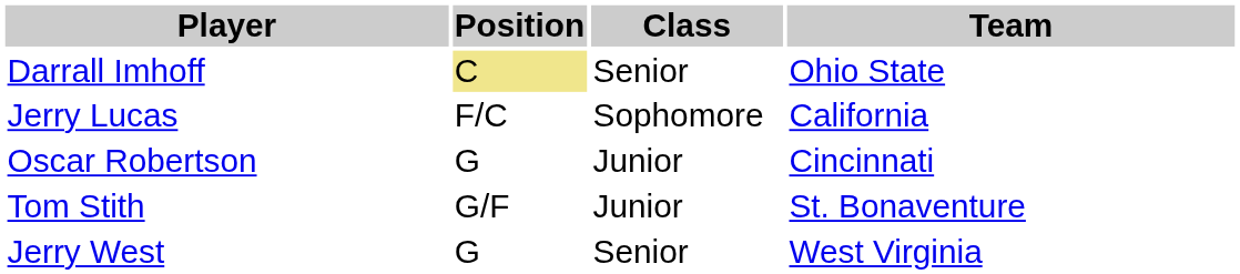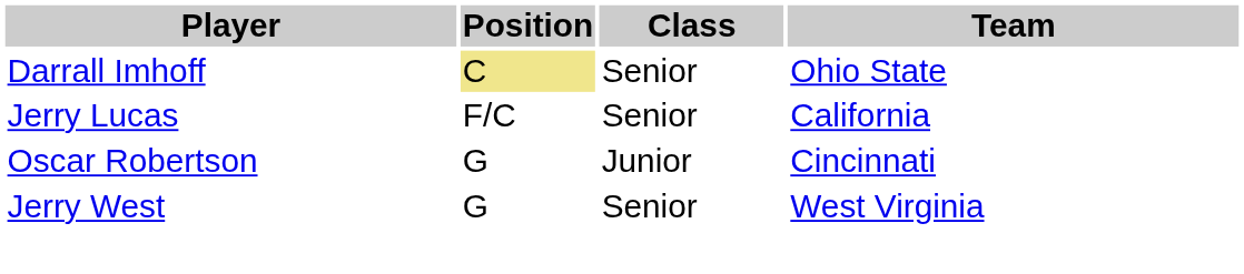Jerry Lucas | Class: Sophomore -> Senior
- row: Tom Stith | G/F | Junior | St. Bonaventure
